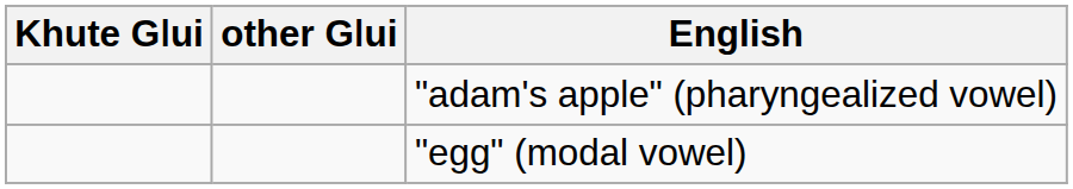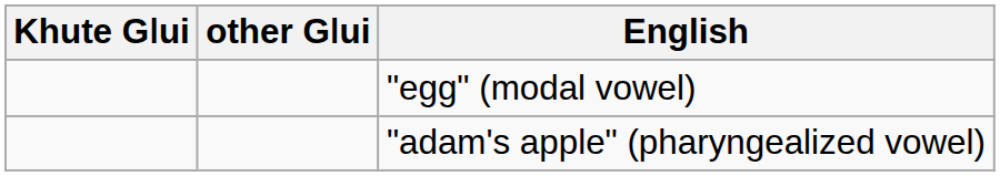rows swapped: "adam's apple" (pharyngealized vowel) <-> "egg" (modal vowel)
